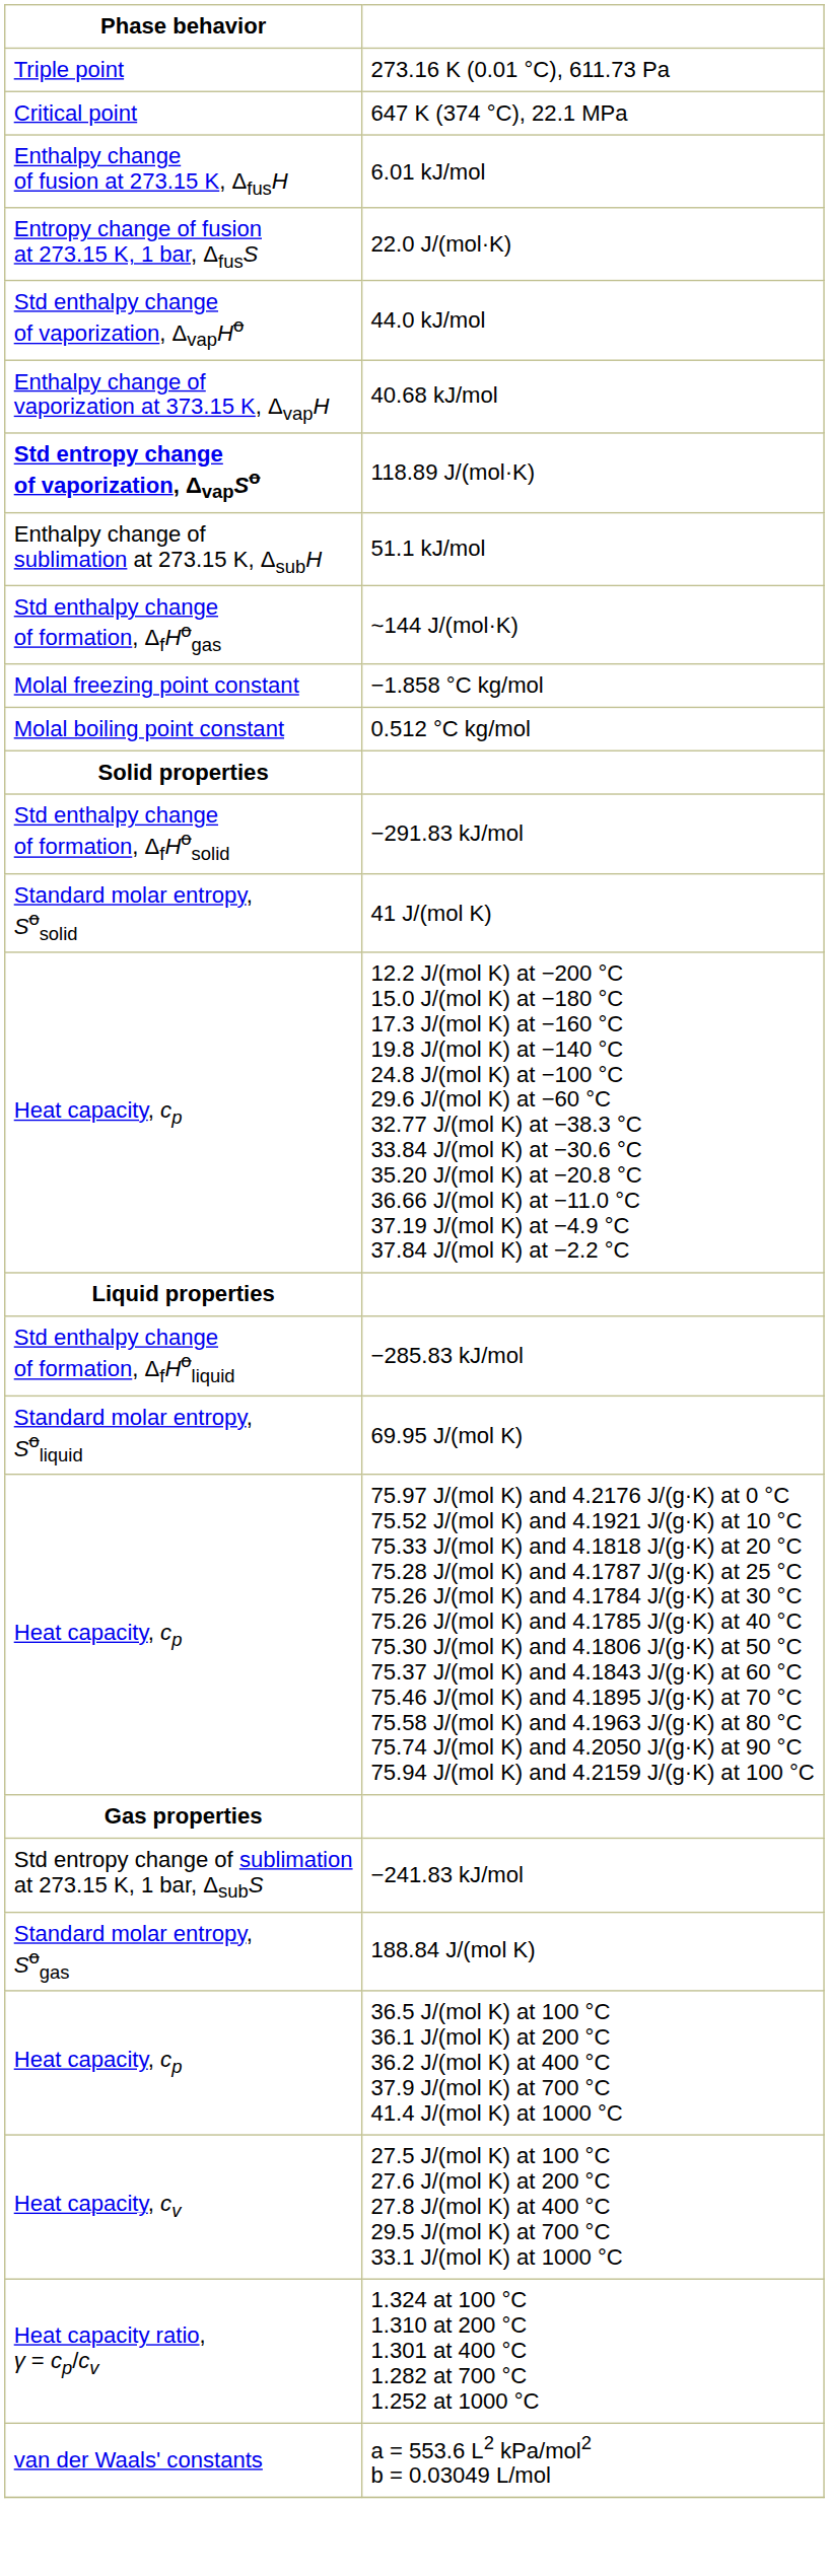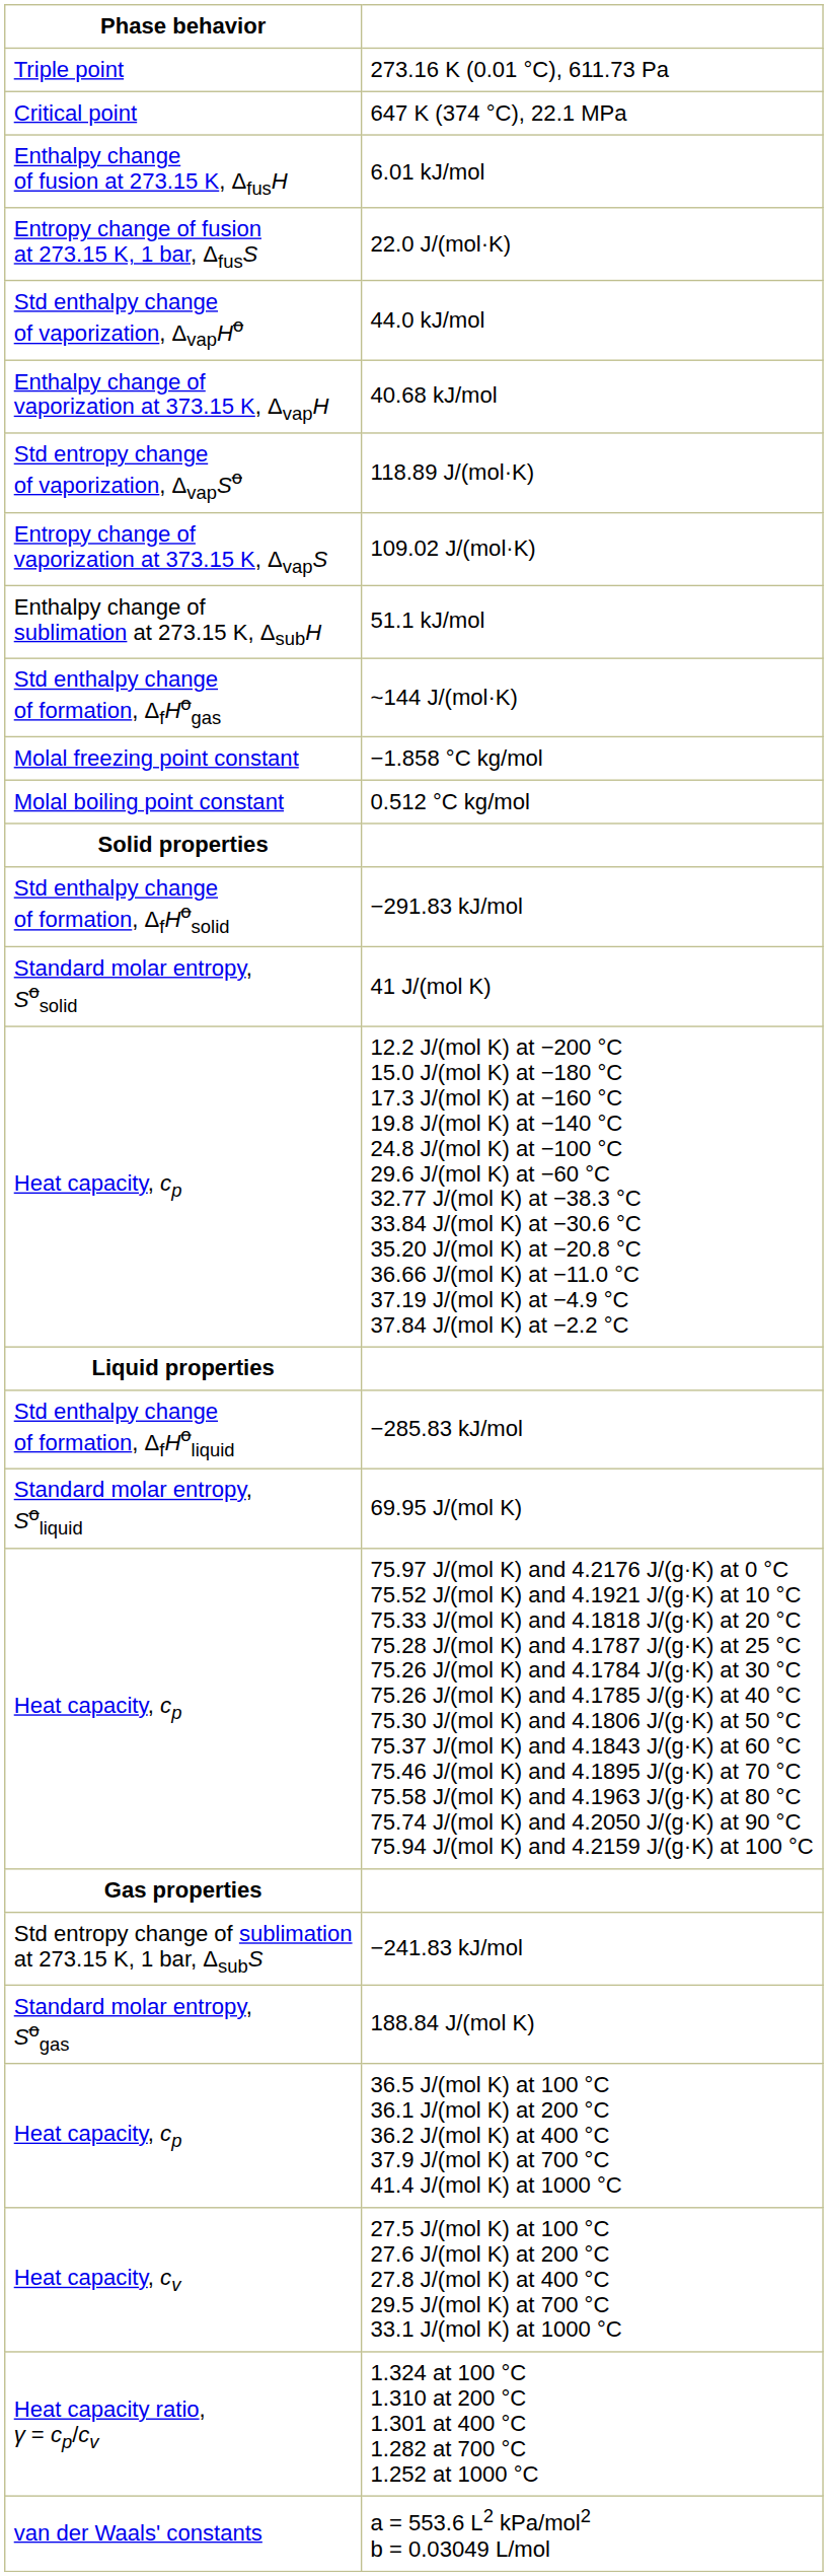118.89 J/(mol·K) | Phase behavior: bold -> normal
+ row: Entropy change of vaporization at 373.15 K, ΔvapS | 109.02 J/(mol·K)
